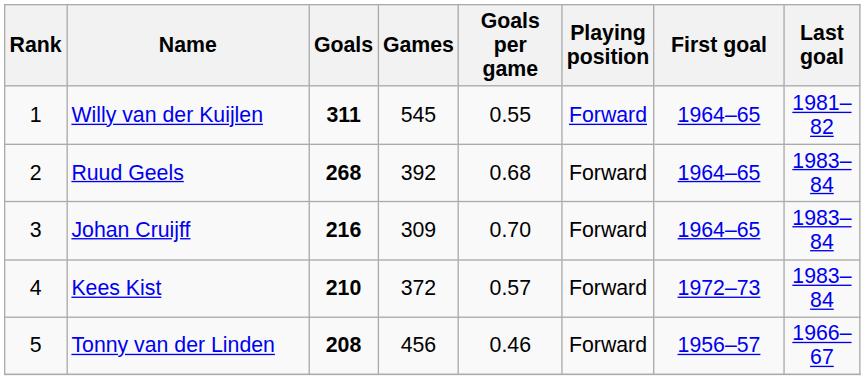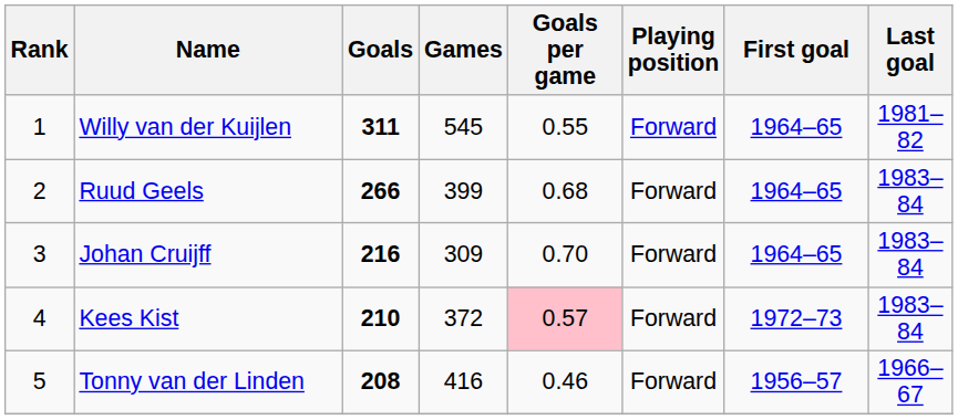Ruud Geels | Goals: 268 -> 266
Ruud Geels | Games: 392 -> 399
Kees Kist | Goals per game: no background -> pink background
Tonny van der Linden | Games: 456 -> 416
